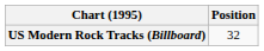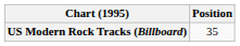US Modern Rock Tracks (Billboard) | Position: 32 -> 35
